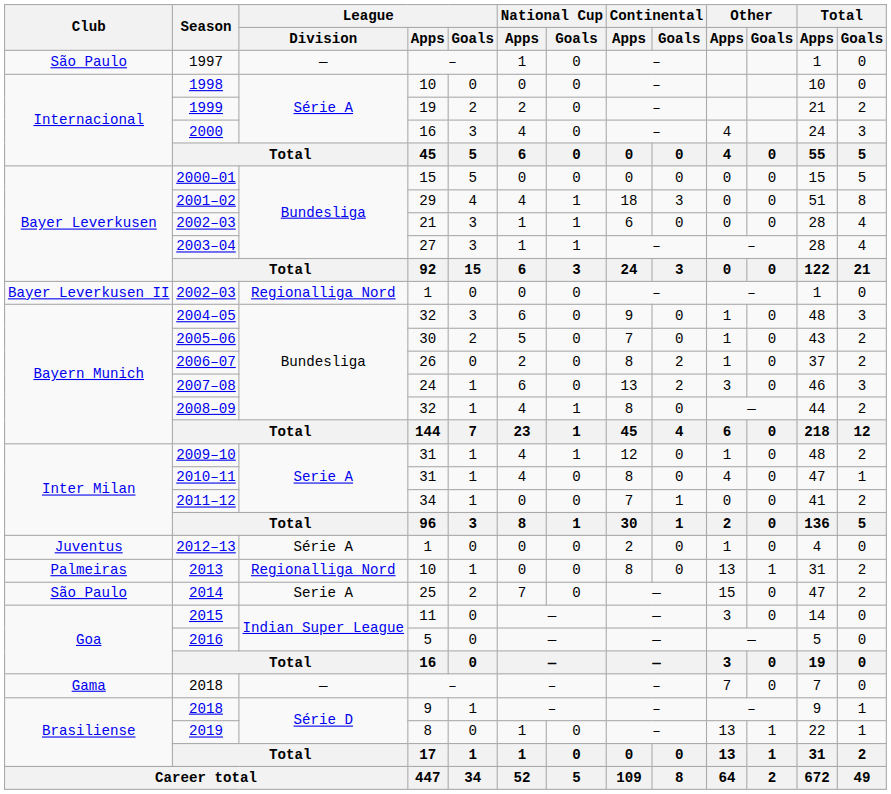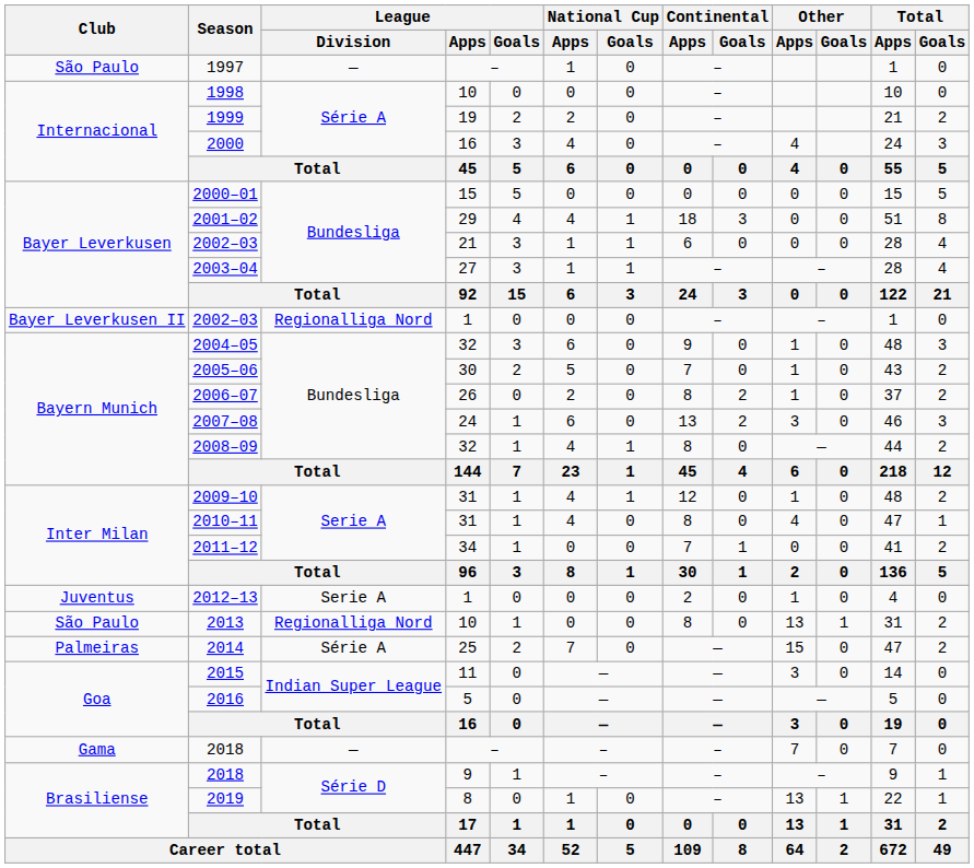2012–13 | League / Division: Série A -> Serie A
2013 | Club: Palmeiras -> São Paulo
2014 | Club: São Paulo -> Palmeiras
2014 | League / Division: Serie A -> Série A
